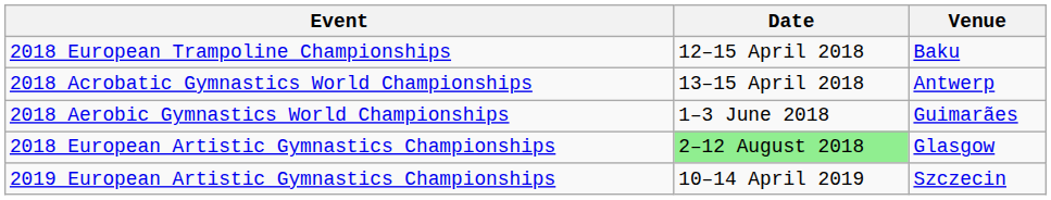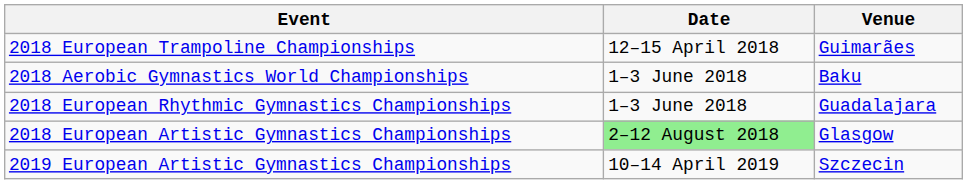2018 European Trampoline Championships | Venue: Baku -> Guimarães
- row: 2018 Acrobatic Gymnastics World Championships | 13–15 April 2018 | Antwerp
2018 Aerobic Gymnastics World Championships | Venue: Guimarães -> Baku
+ row: 2018 European Rhythmic Gymnastics Championships | 1–3 June 2018 | Guadalajara
